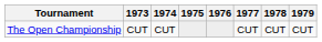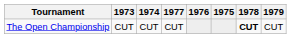columns swapped: 1975 <-> 1977
The Open Championship | 1978: normal -> bold
